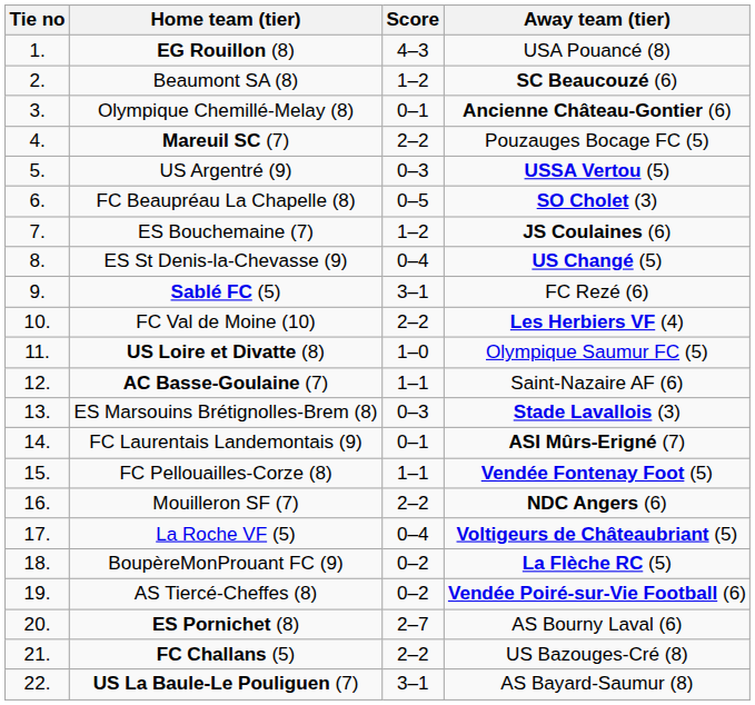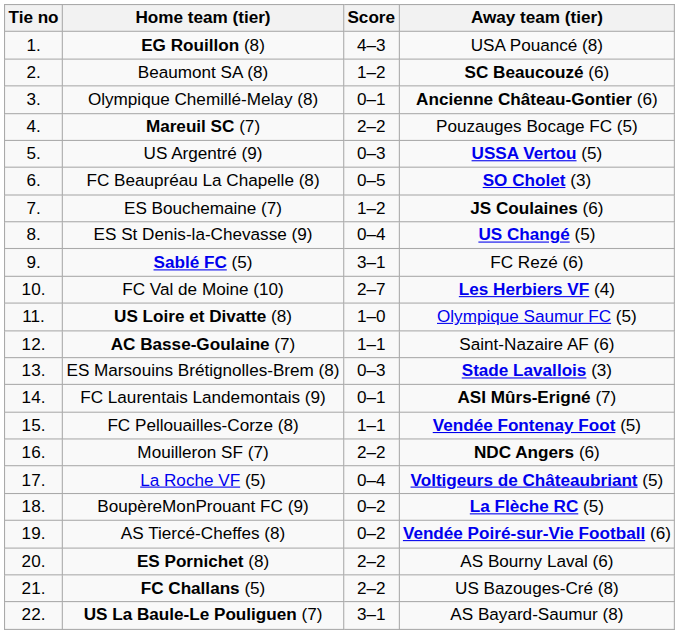FC Val de Moine (10) | Score: 2–2 -> 2–7
ES Pornichet (8) | Score: 2–7 -> 2–2
